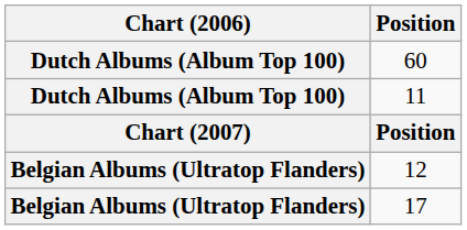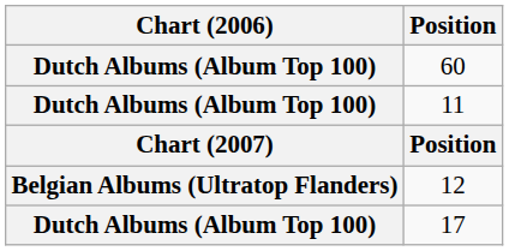17 | Chart (2006): Belgian Albums (Ultratop Flanders) -> Dutch Albums (Album Top 100)
